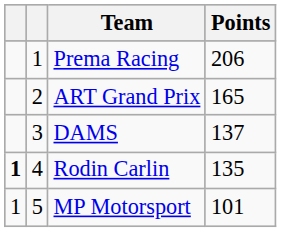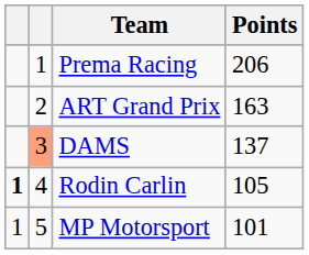ART Grand Prix | Points: 165 -> 163
DAMS | column 2: no background -> lightsalmon background
Rodin Carlin | Points: 135 -> 105
